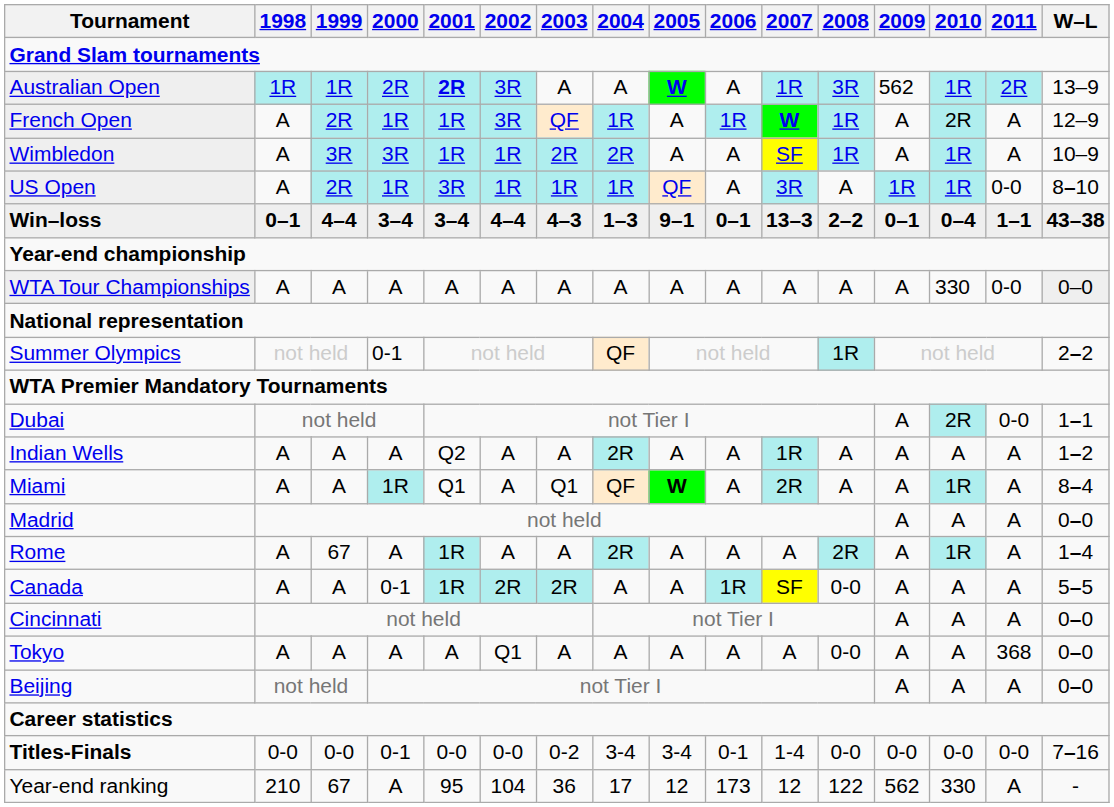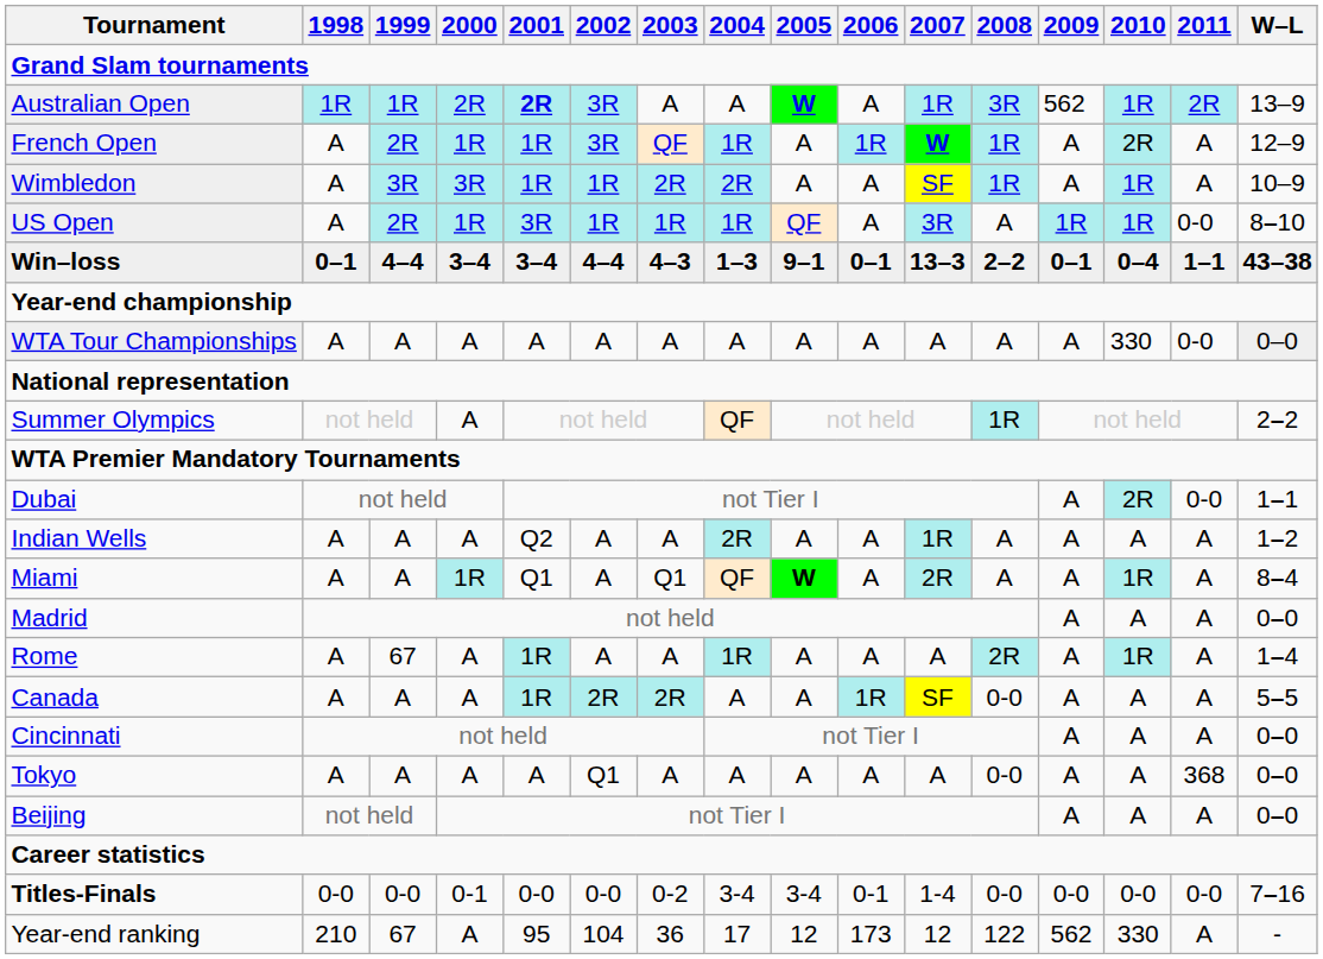Summer Olympics | 2000: 0-1 -> A
Rome | 2004: 2R -> 1R
Canada | 2000: 0-1 -> A
